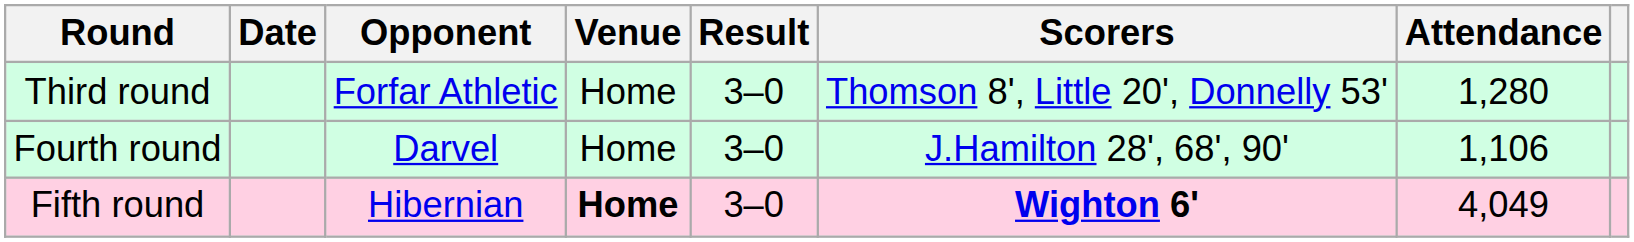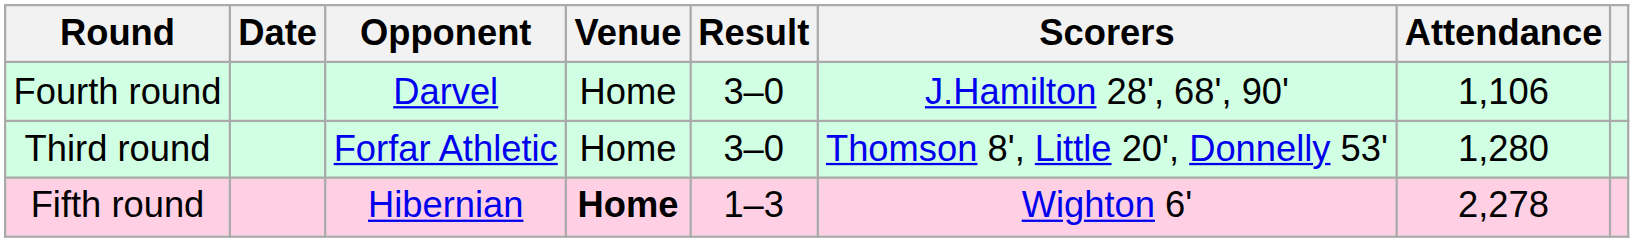rows swapped: Third round <-> Fourth round
Fifth round | Result: 3–0 -> 1–3
Fifth round | Scorers: bold -> normal
Fifth round | Attendance: 4,049 -> 2,278
